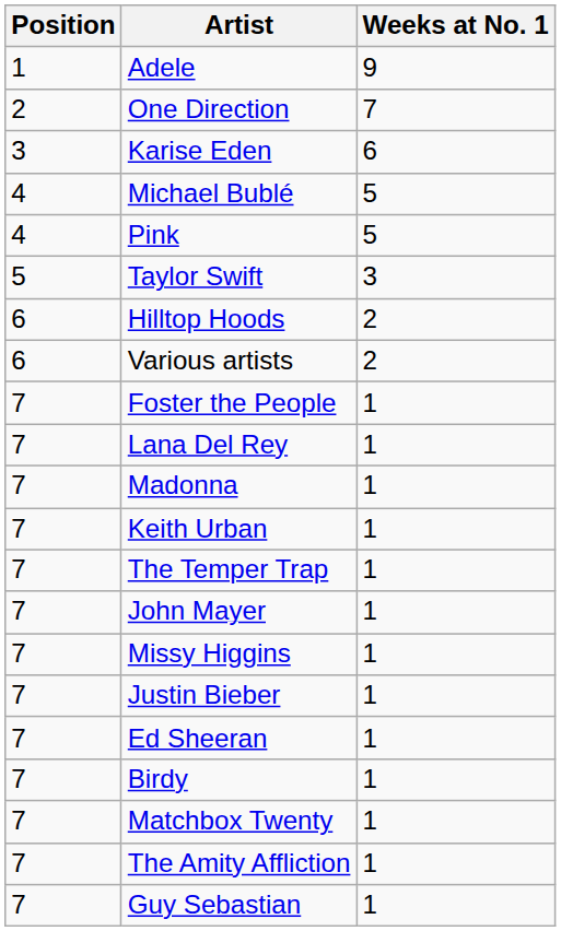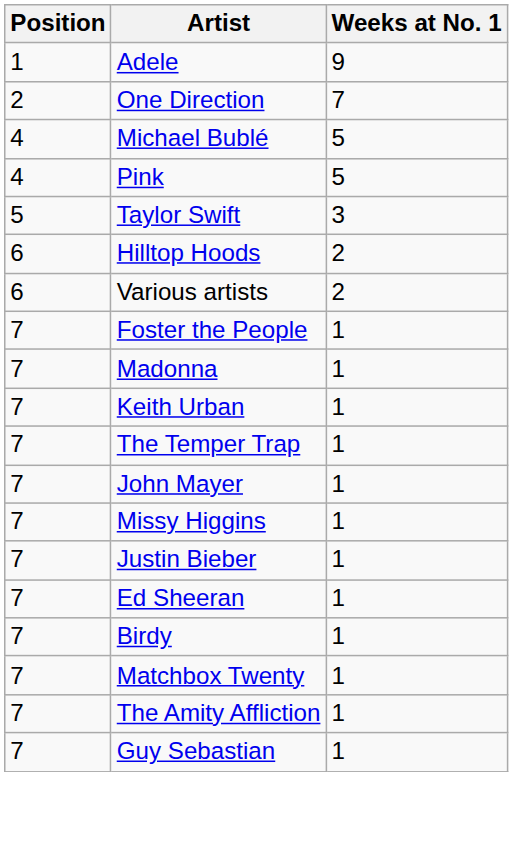- row: 3 | Karise Eden | 6
- row: 7 | Lana Del Rey | 1
